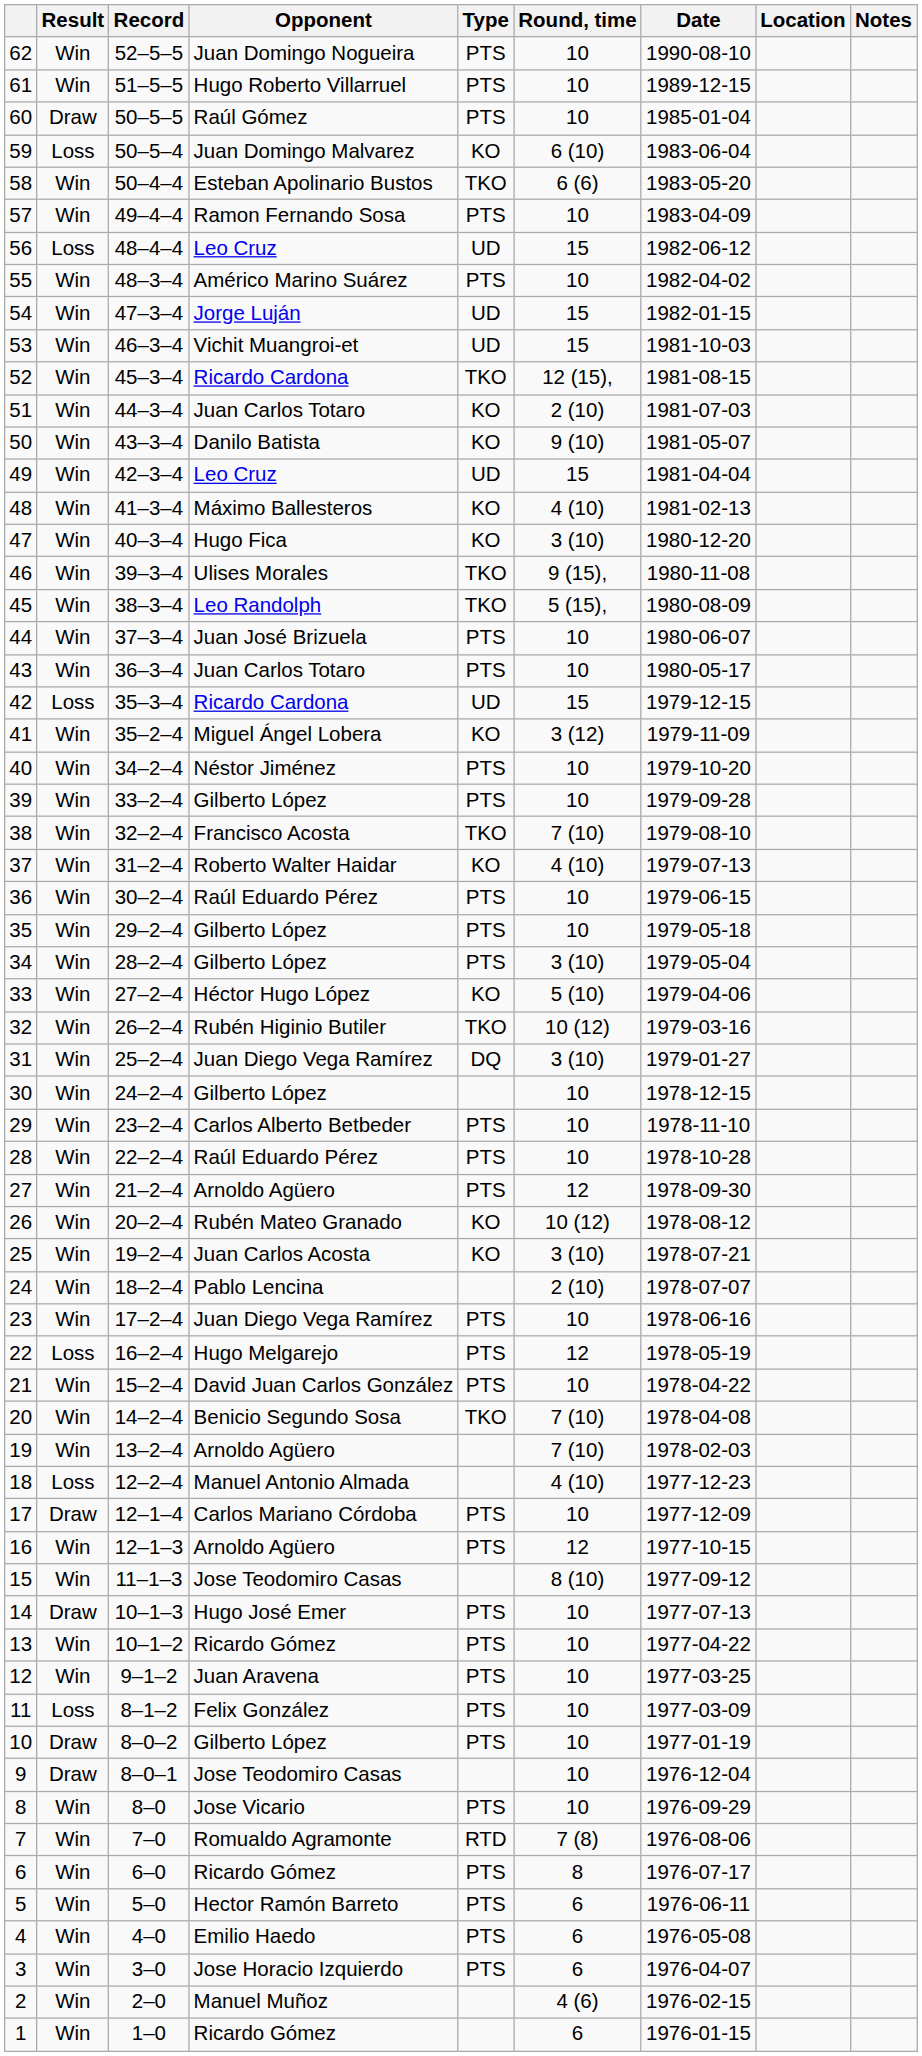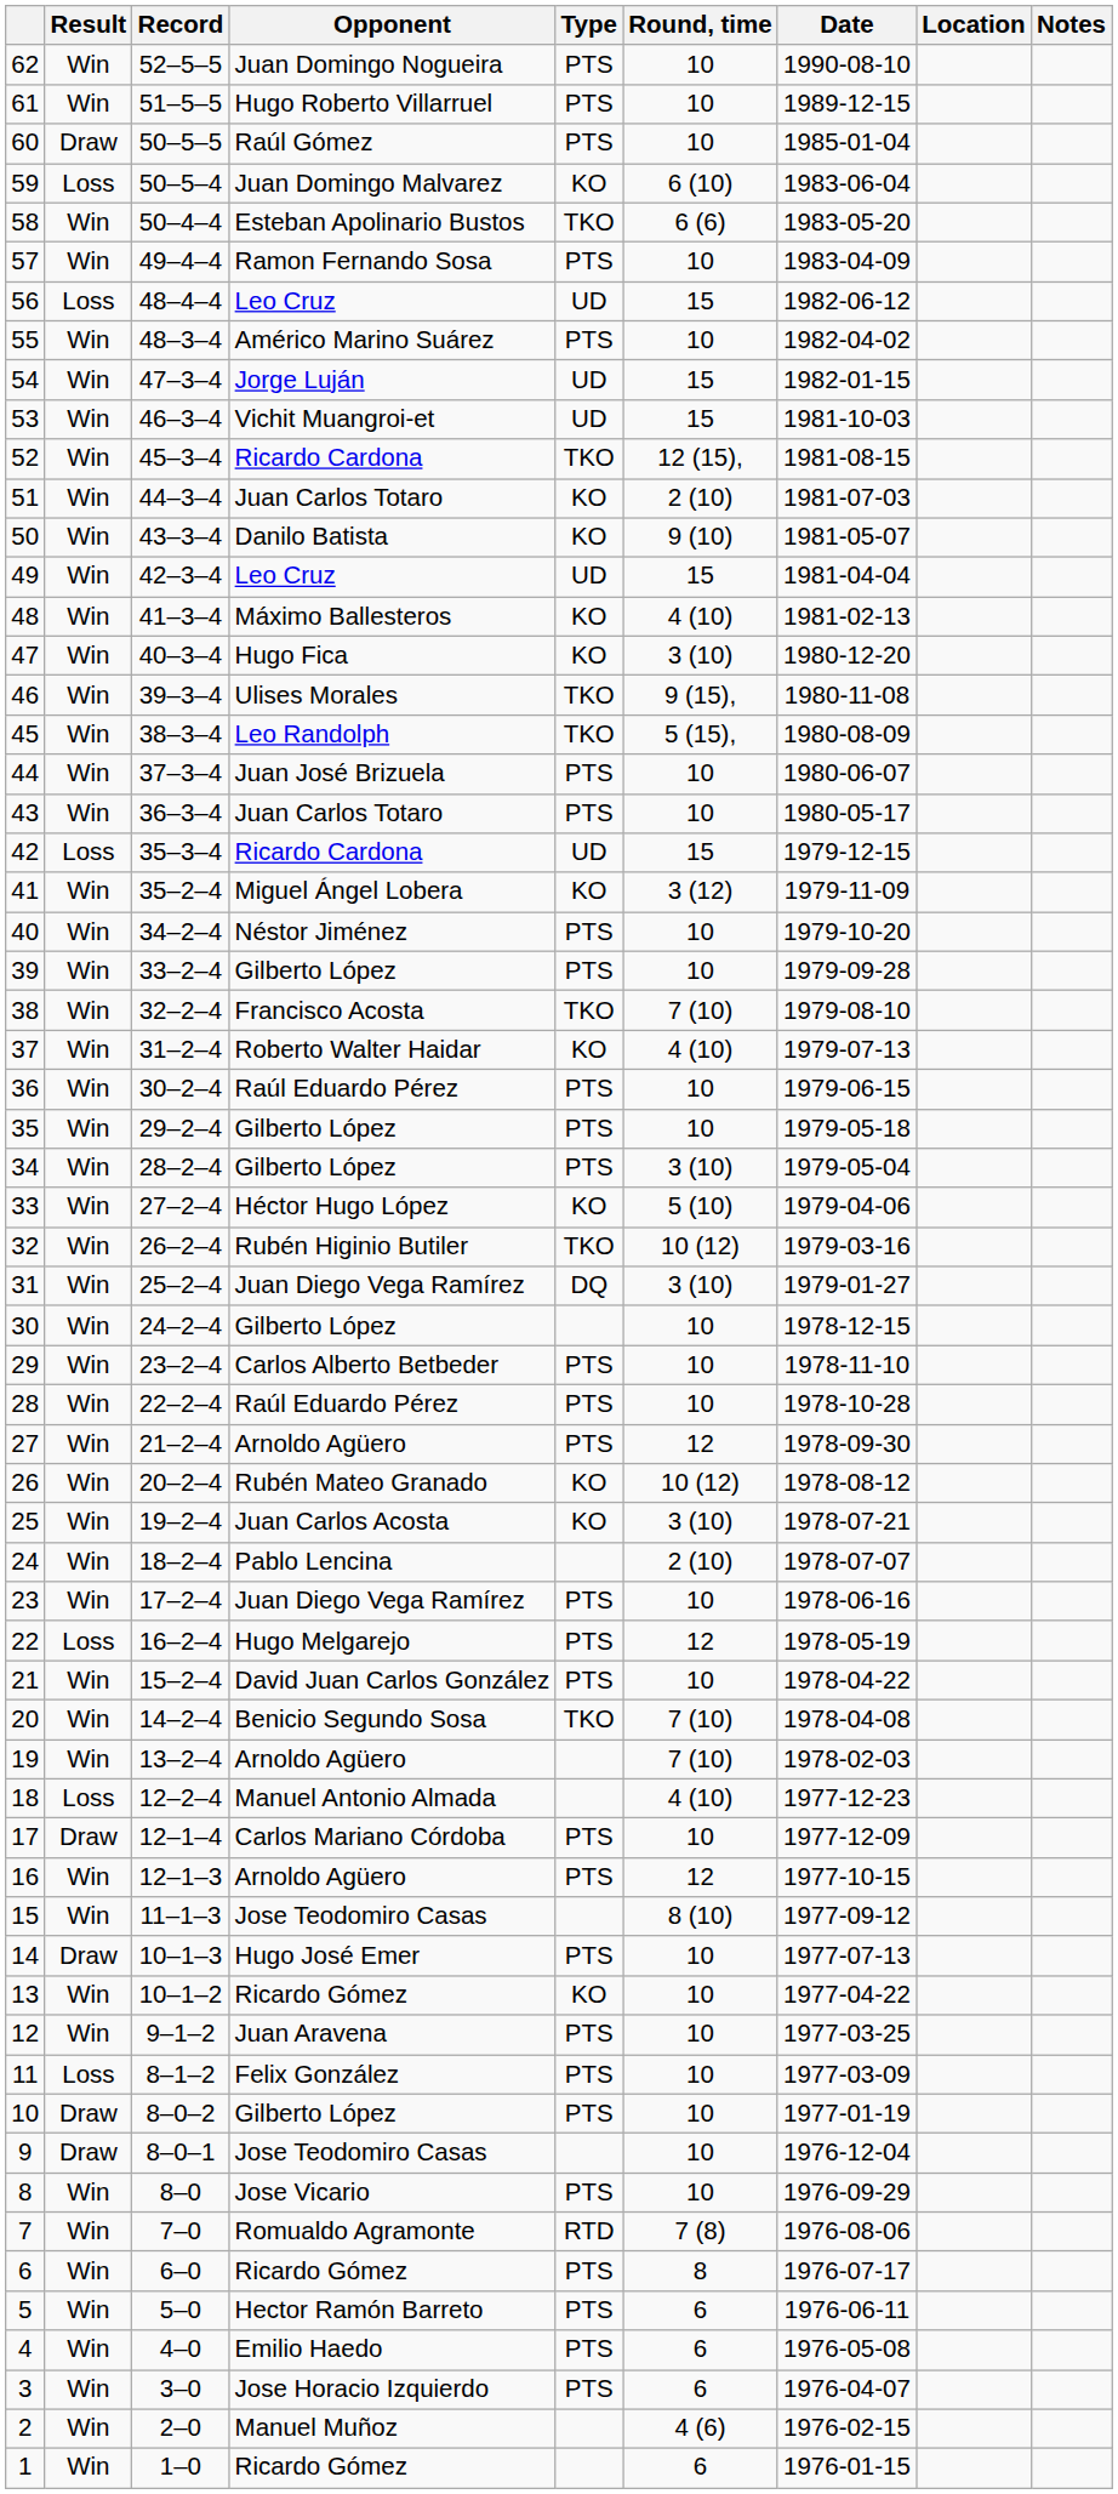13 | Type: PTS -> KO
